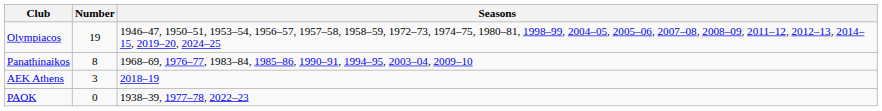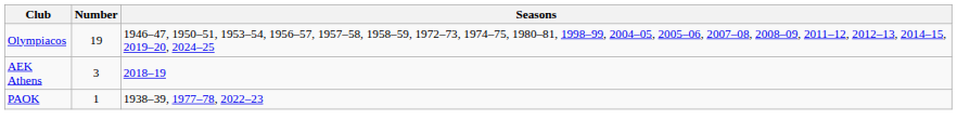- row: Panathinaikos | 8 | 1968–69, 1976–77, 1983–84, 1985–86, 1990–91, 1994–95, 2003–04, 2009–10
PAOK | Number: 0 -> 1
